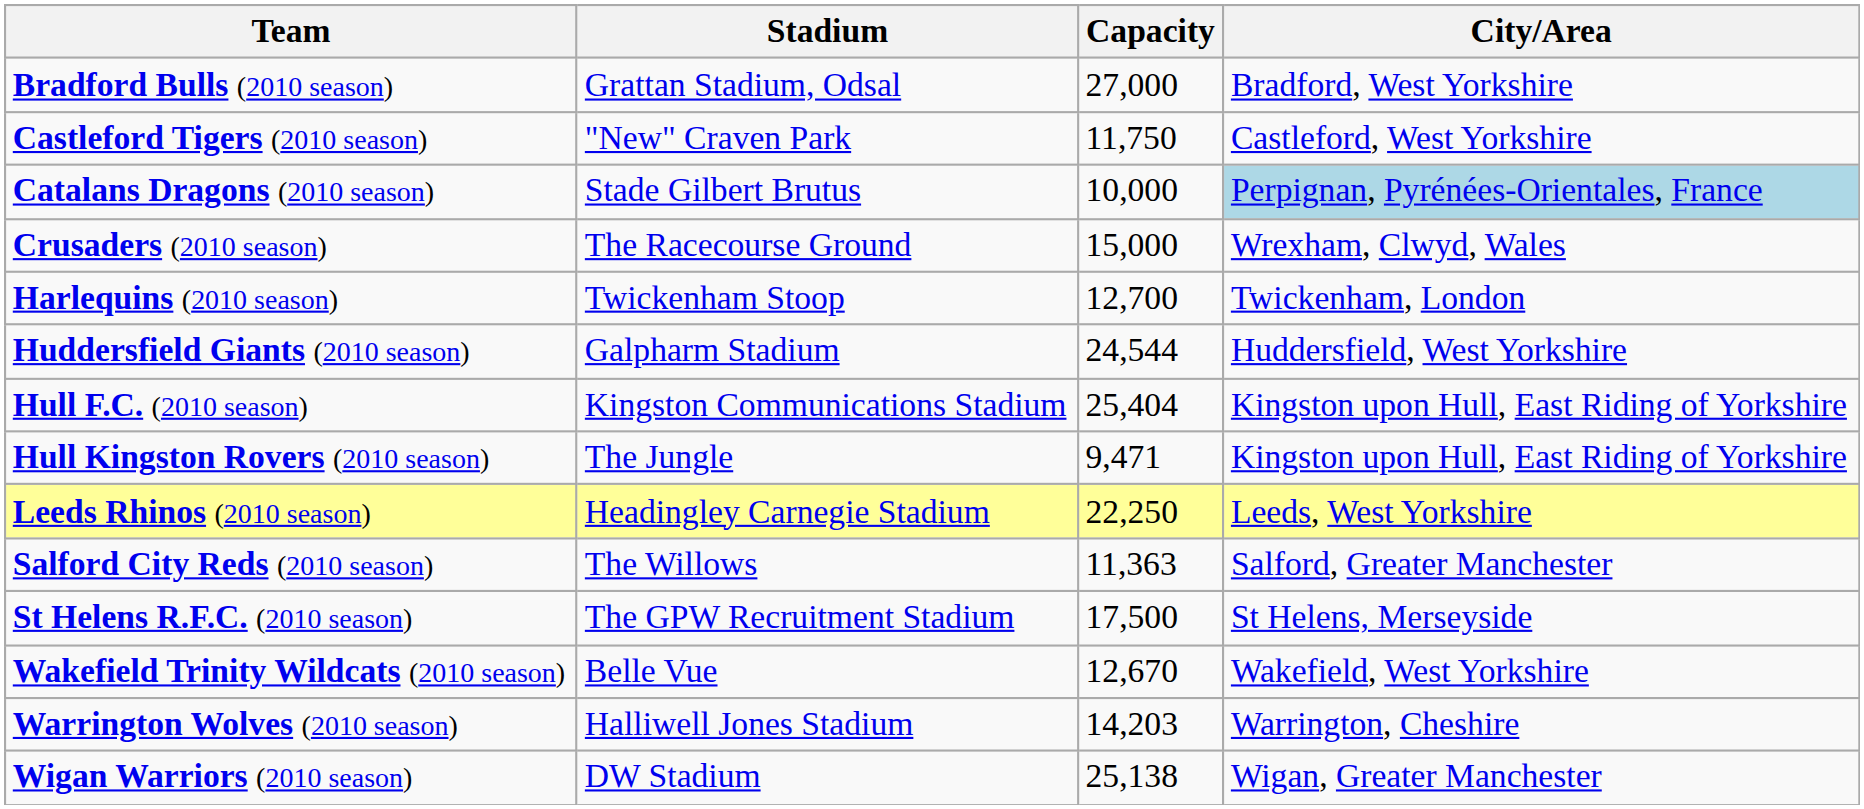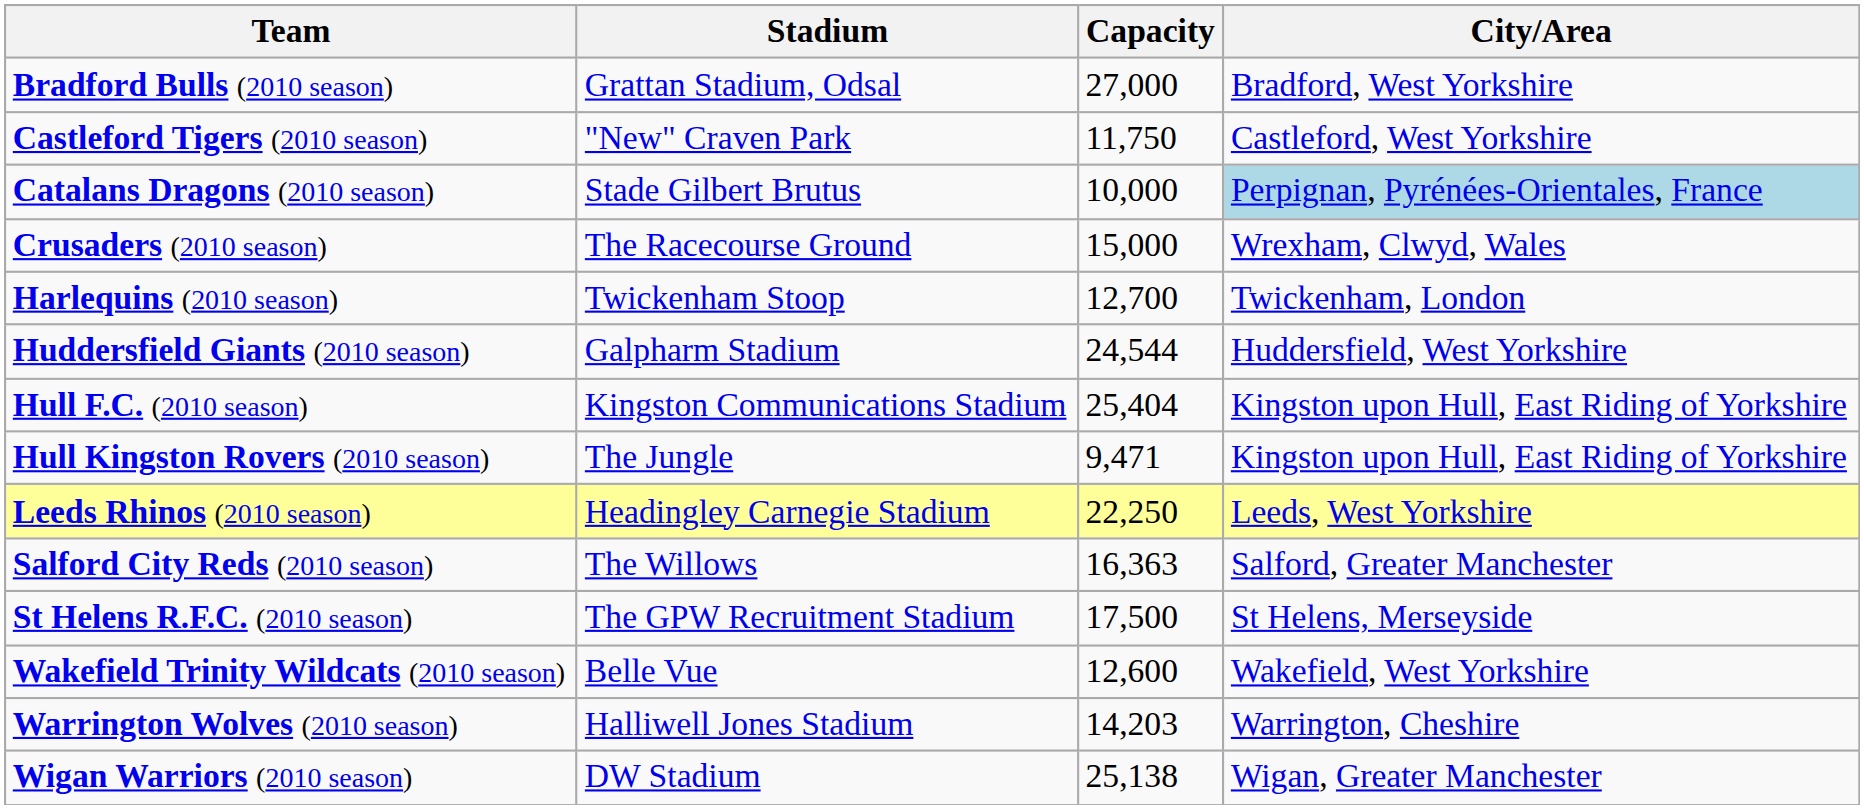Salford City Reds (2010 season) | Capacity: 11,363 -> 16,363
Wakefield Trinity Wildcats (2010 season) | Capacity: 12,670 -> 12,600
